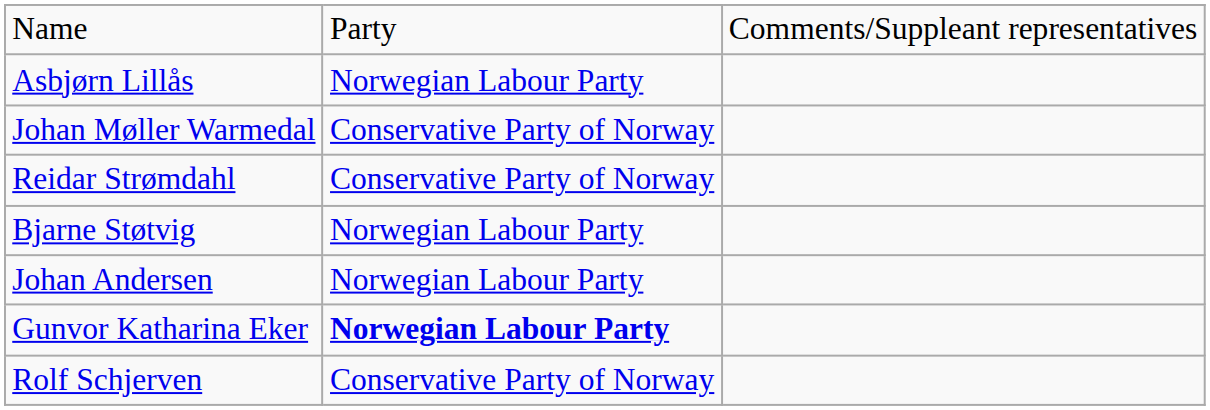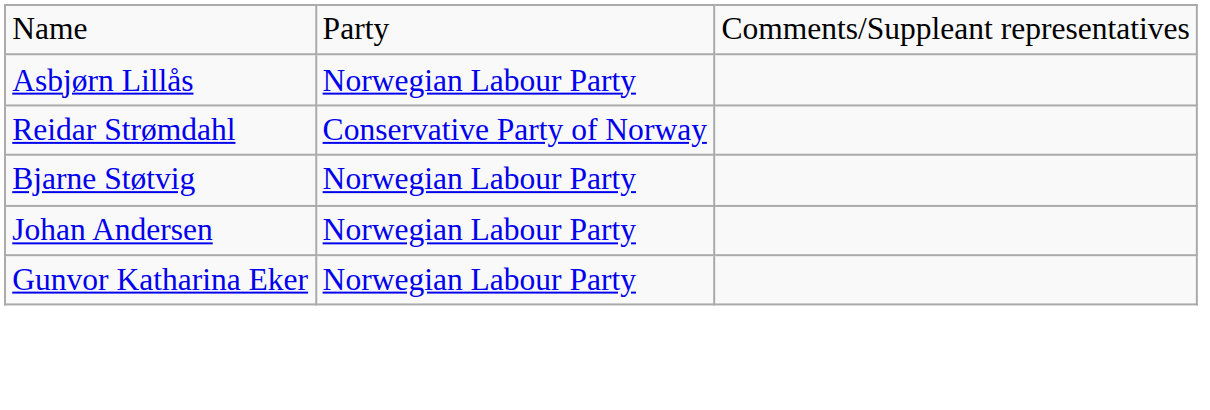- row: Johan Møller Warmedal | Conservative Party of Norway
Gunvor Katharina Eker | column 2: bold -> normal
- row: Rolf Schjerven | Conservative Party of Norway
